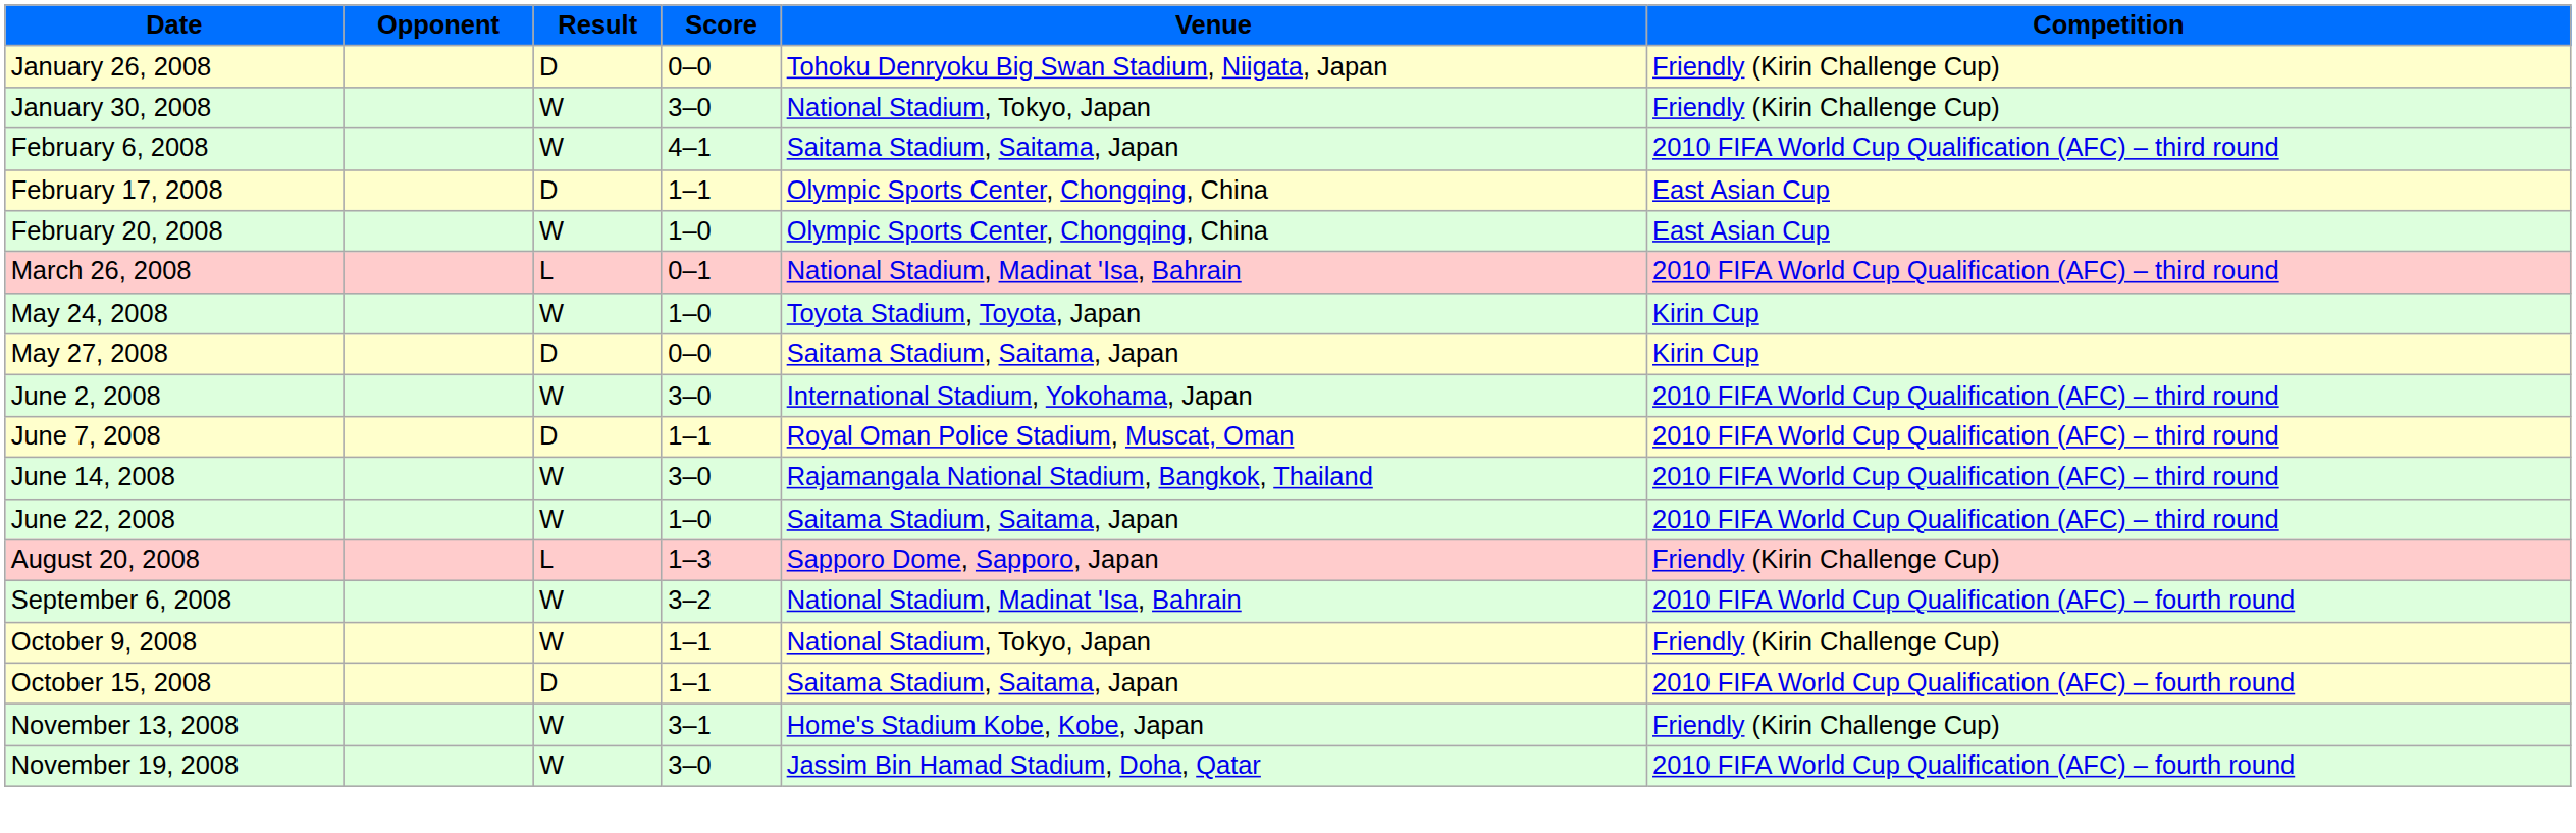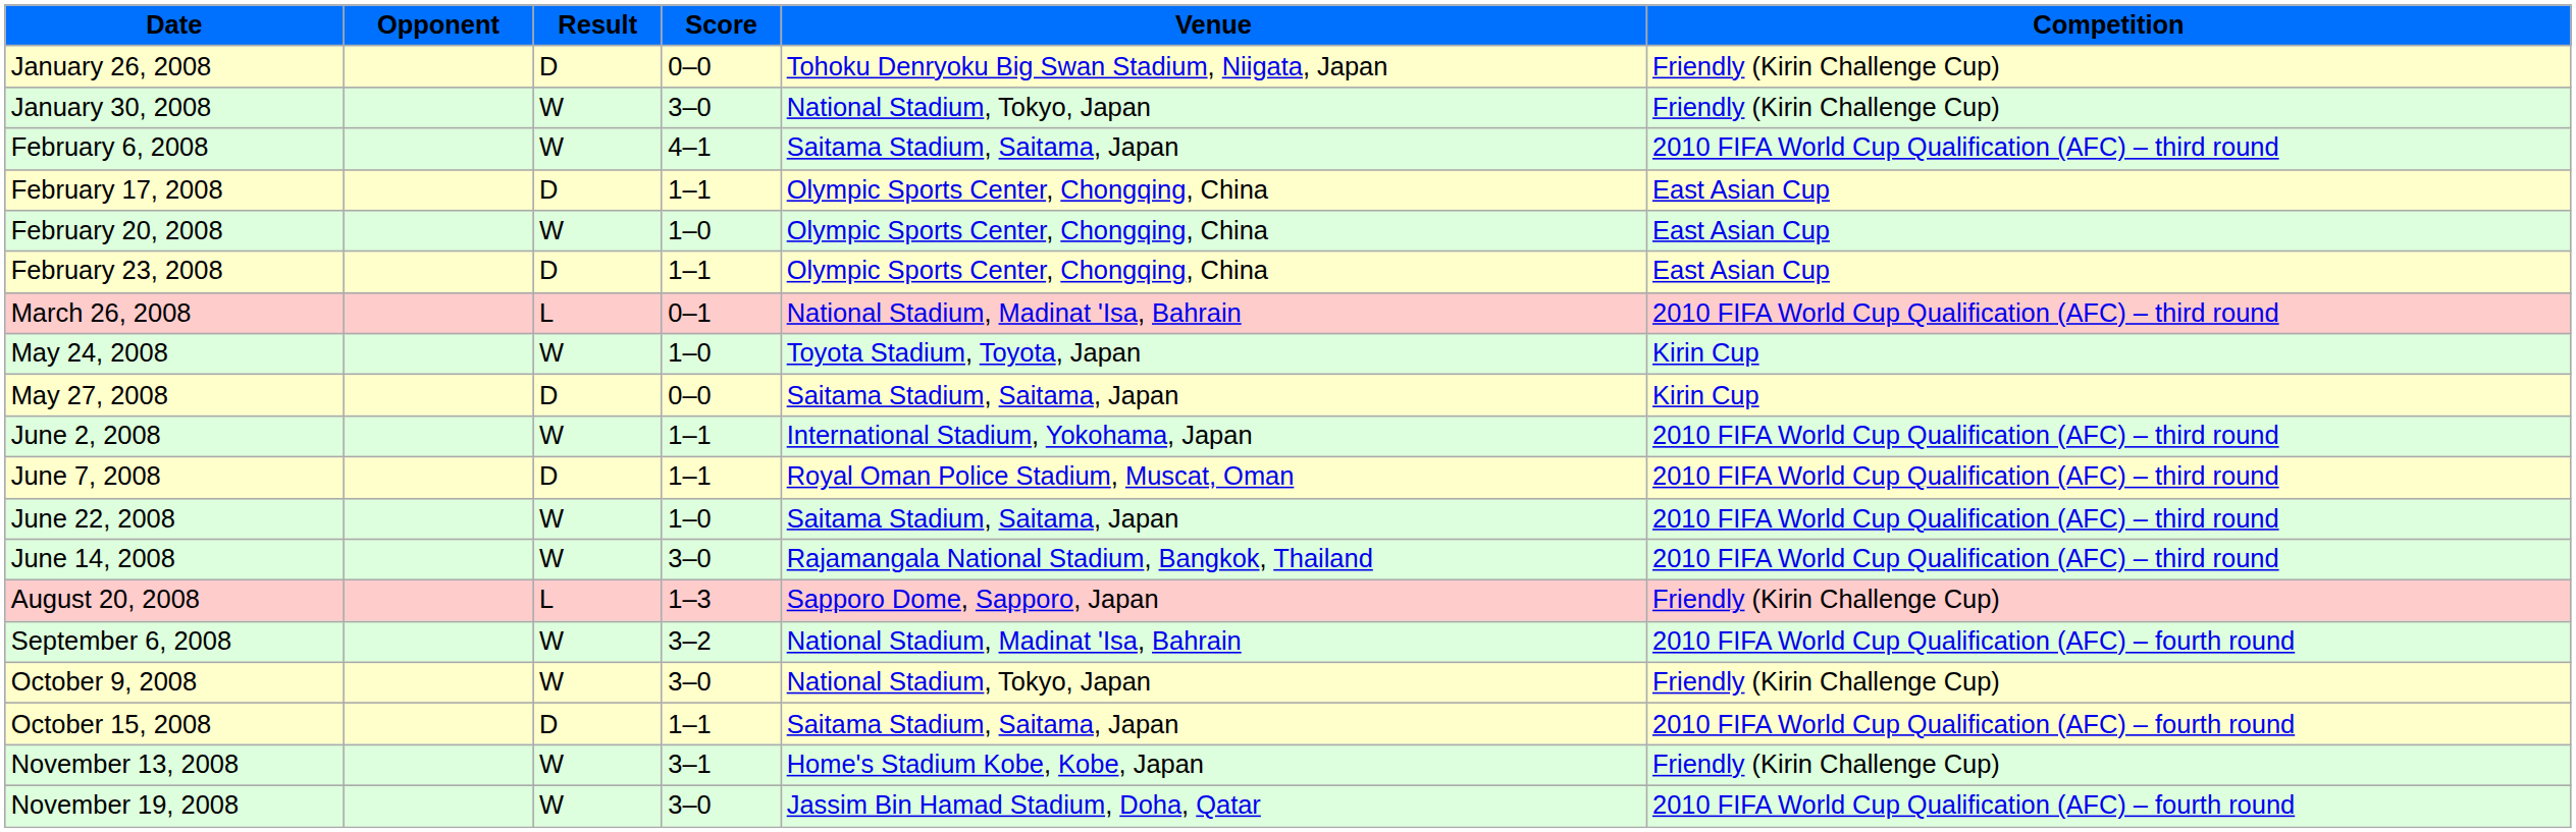+ row: February 23, 2008 | D | 1–1 | Olympic Sports Center, Chongqing, China | East Asian Cup
June 2, 2008 | Score: 3–0 -> 1–1
rows swapped: June 14, 2008 <-> June 22, 2008
October 9, 2008 | Score: 1–1 -> 3–0
